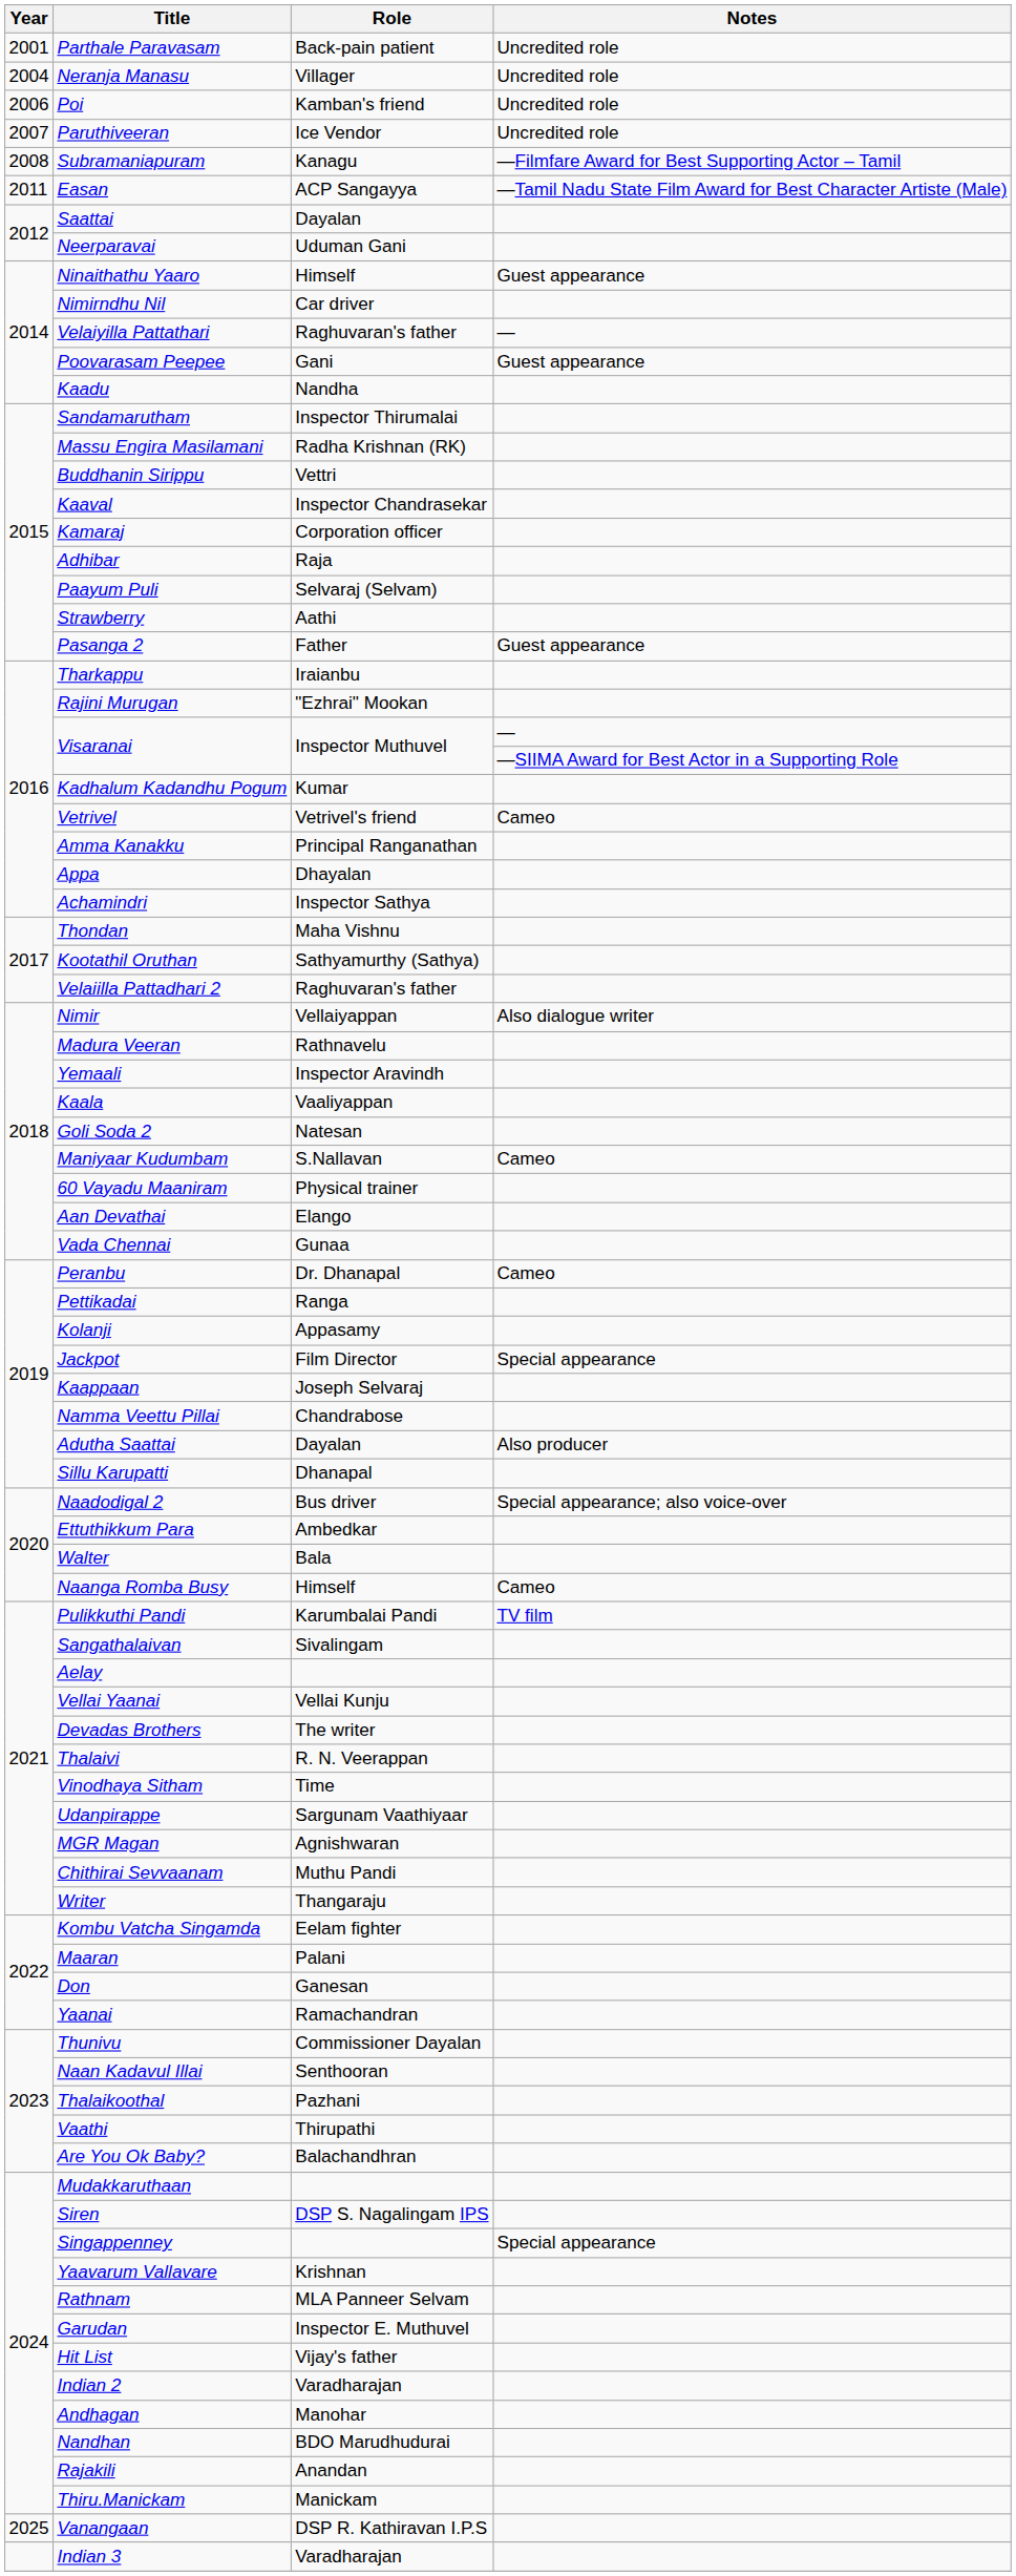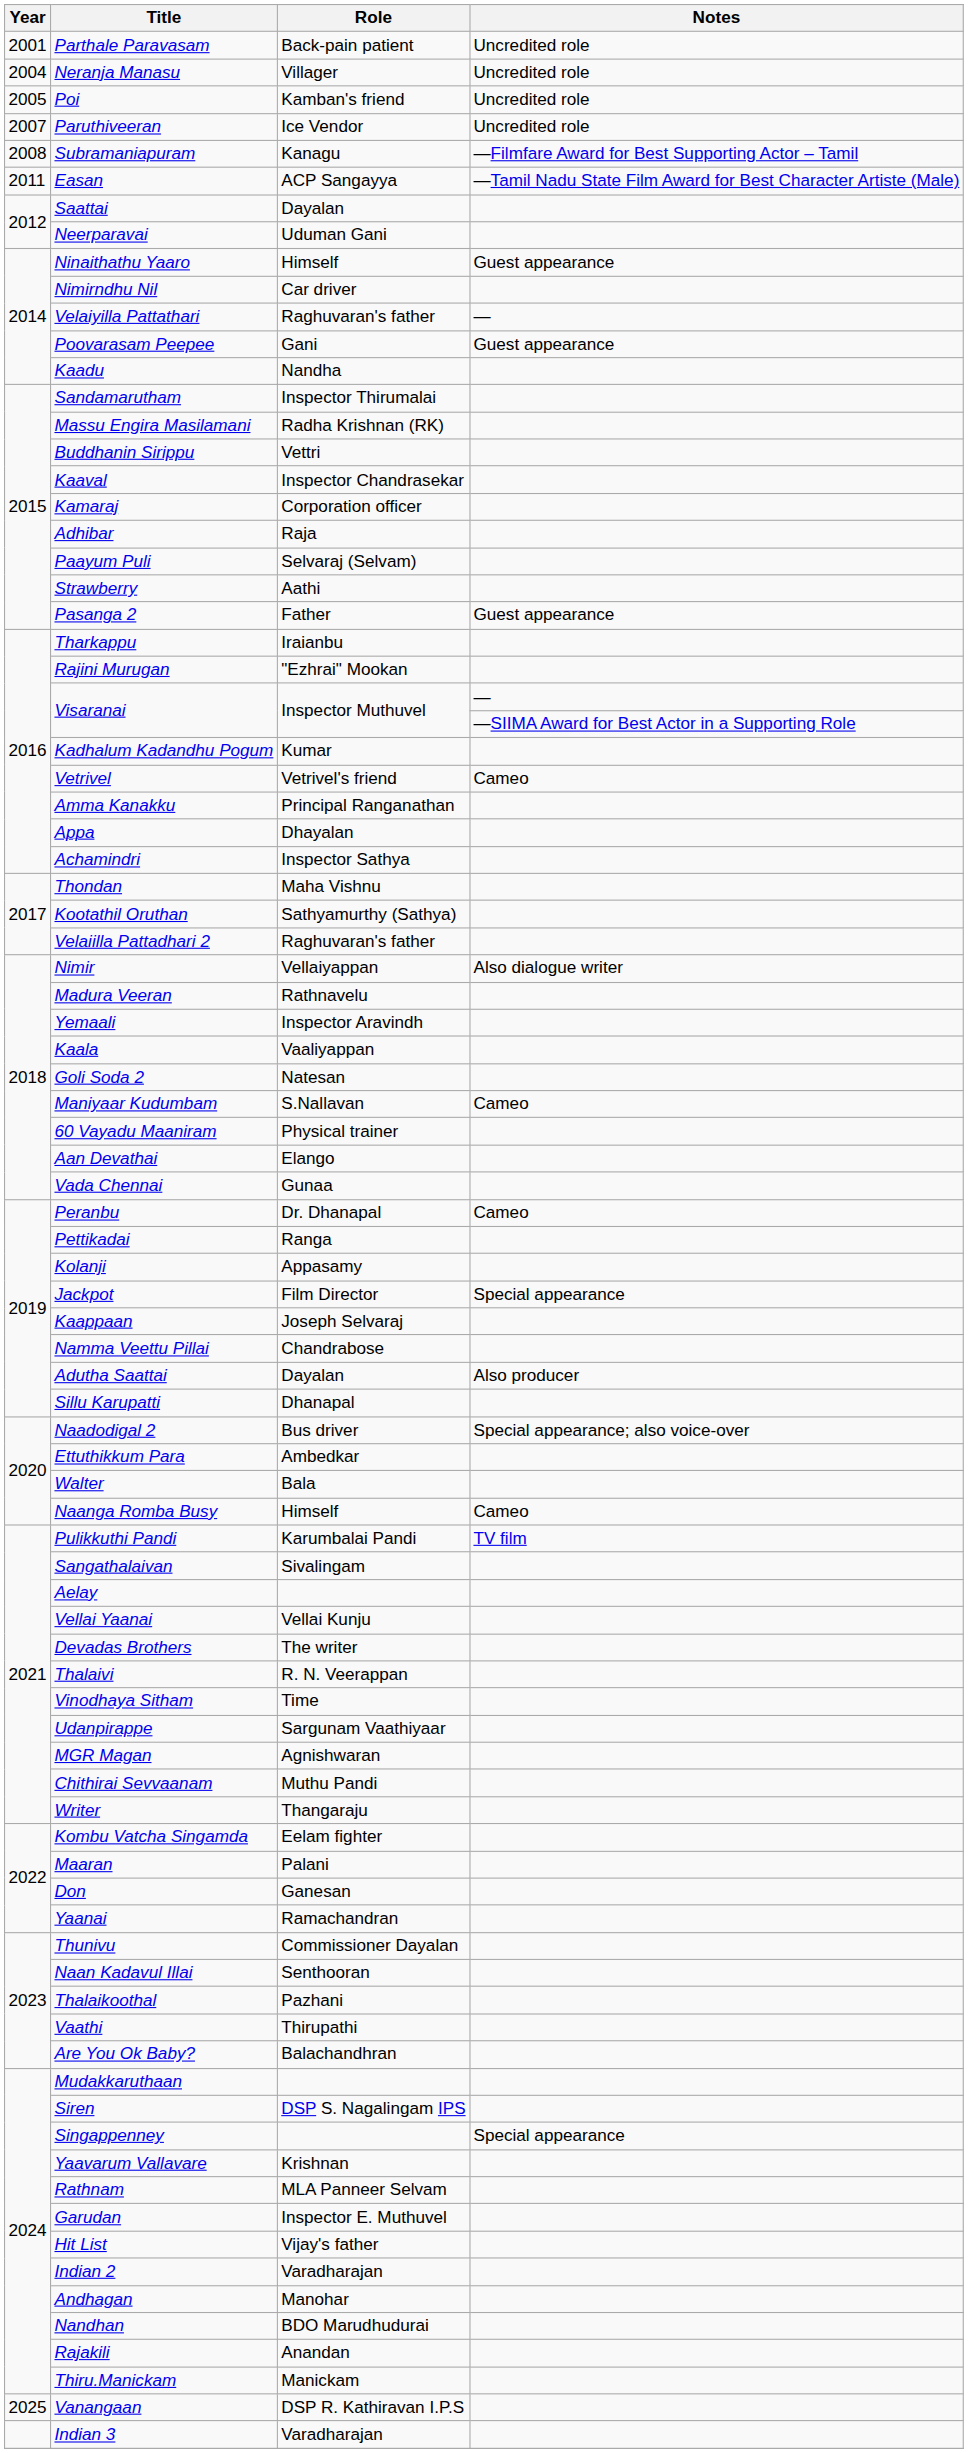Poi | Year: 2006 -> 2005
